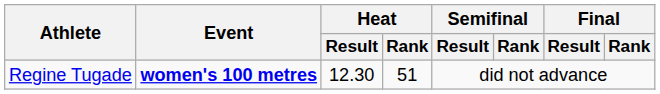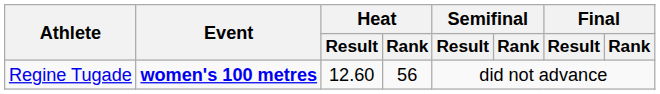Regine Tugade | Heat / Result: 12.30 -> 12.60
Regine Tugade | Heat / Rank: 51 -> 56
